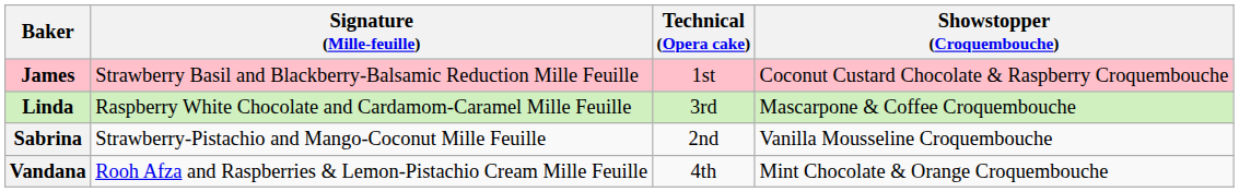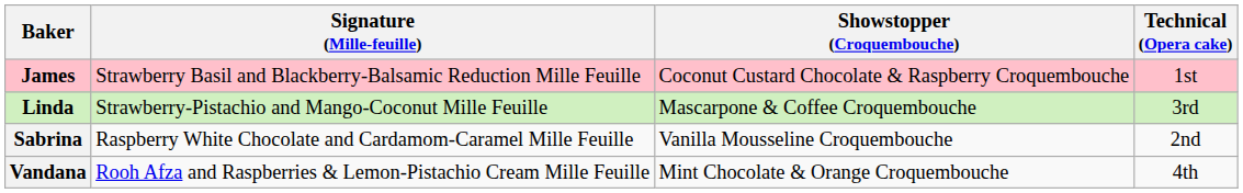columns swapped: Technical (Opera cake) <-> Showstopper (Croquembouche)
Linda | Signature (Mille-feuille): Raspberry White Chocolate and Cardamom-Caramel Mille Feuille -> Strawberry-Pistachio and Mango-Coconut Mille Feuille
Sabrina | Signature (Mille-feuille): Strawberry-Pistachio and Mango-Coconut Mille Feuille -> Raspberry White Chocolate and Cardamom-Caramel Mille Feuille
